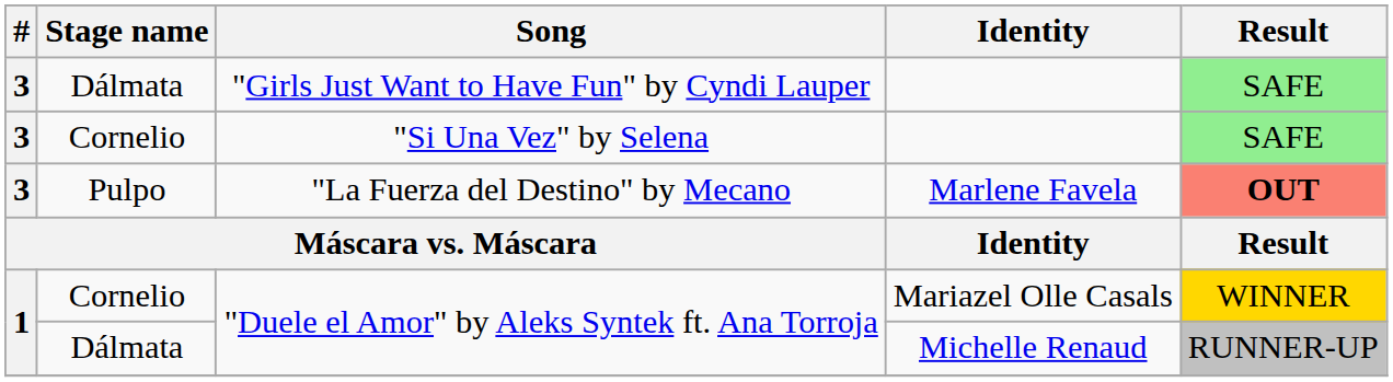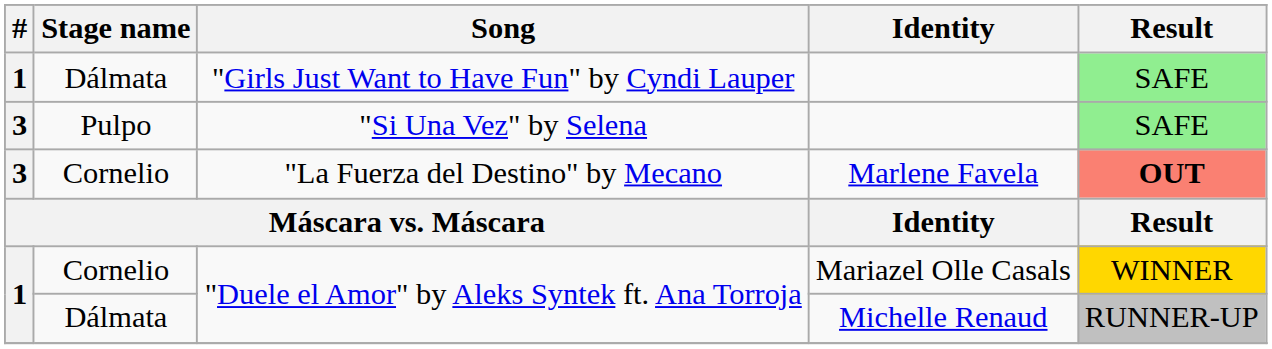"Girls Just Want to Have Fun" by Cyndi Lauper | #: 3 -> 1
"Si Una Vez" by Selena | Stage name: Cornelio -> Pulpo
"La Fuerza del Destino" by Mecano | Stage name: Pulpo -> Cornelio
